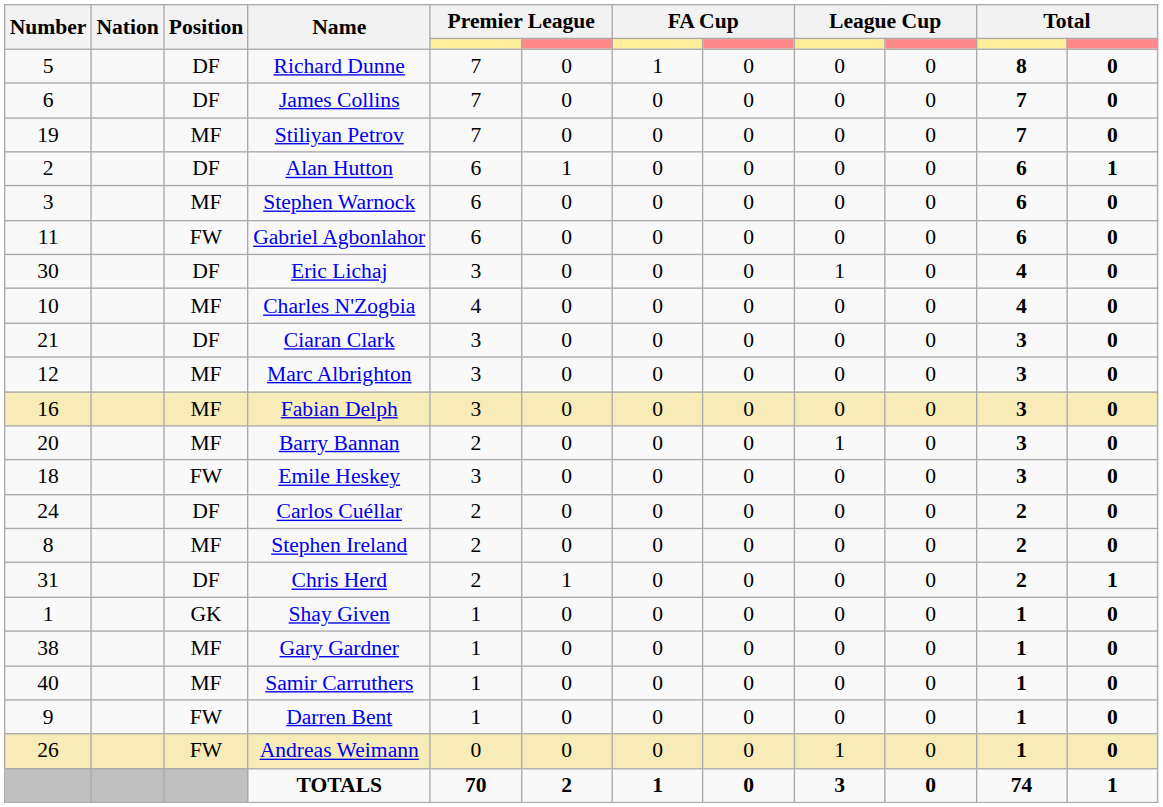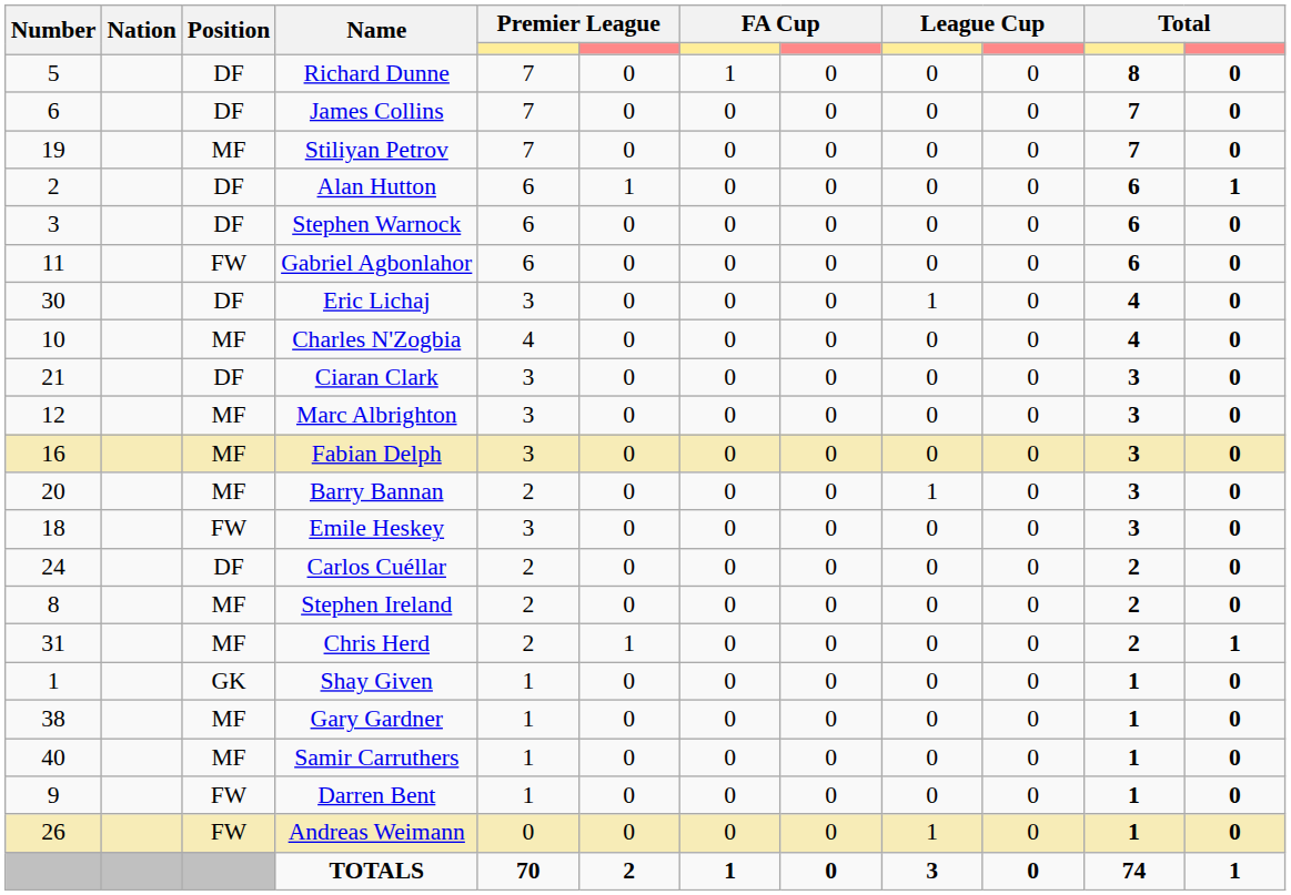Stephen Warnock | Position: MF -> DF
Chris Herd | Position: DF -> MF
